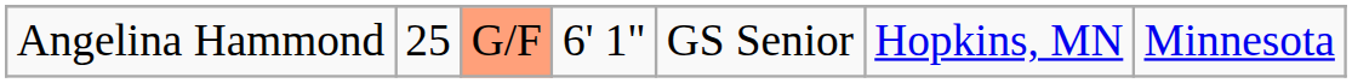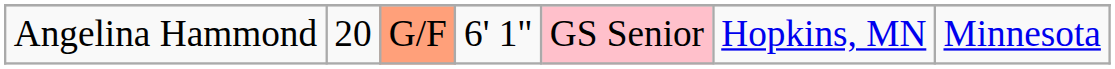Angelina Hammond | column 2: 25 -> 20
Angelina Hammond | column 5: no background -> pink background
